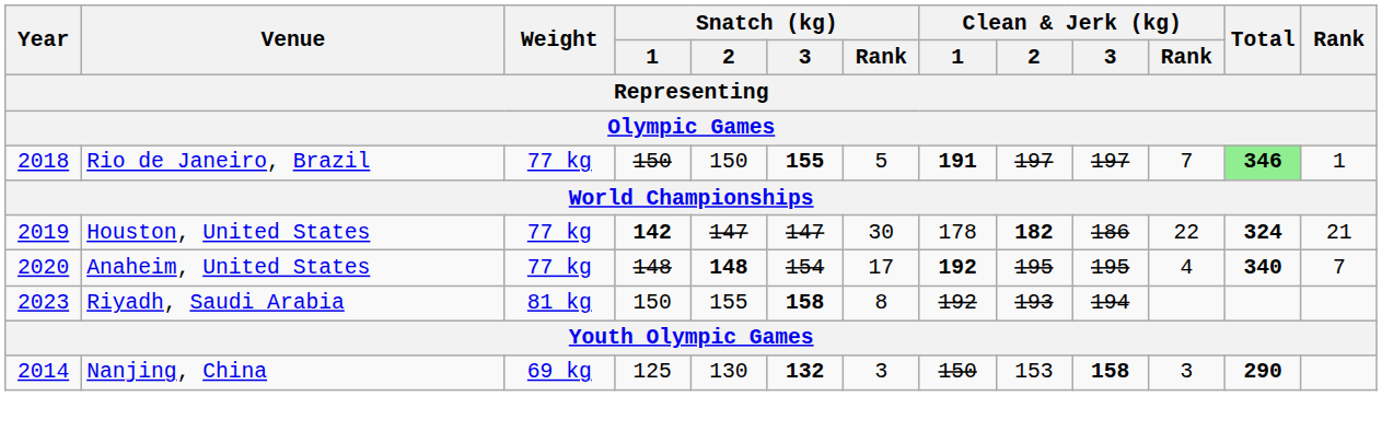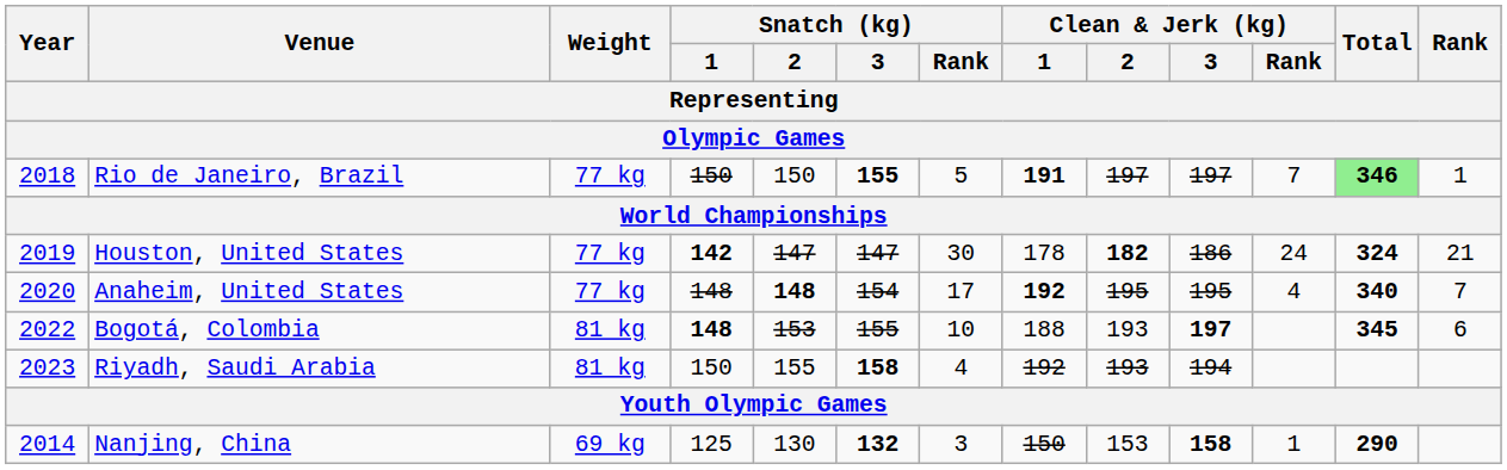Houston, United States | Clean & Jerk (kg) / Rank: 22 -> 24
+ row: 2022 | Bogotá, Colombia | 81 kg | 148 | 153 | 155 | 10 | 188 | 193 | 197 | 345 | 6
Riyadh, Saudi Arabia | Snatch (kg) / Rank: 8 -> 4
Nanjing, China | Clean & Jerk (kg) / Rank: 3 -> 1
